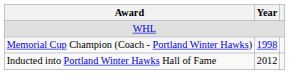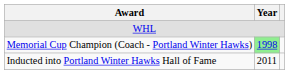Memorial Cup Champion (Coach - Portland Winter Hawks) | Year: no background -> lightgreen background
Inducted into Portland Winter Hawks Hall of Fame | Year: 2012 -> 2011
